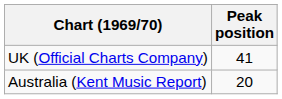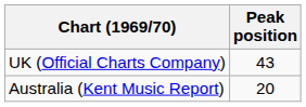UK (Official Charts Company) | Peak position: 41 -> 43
